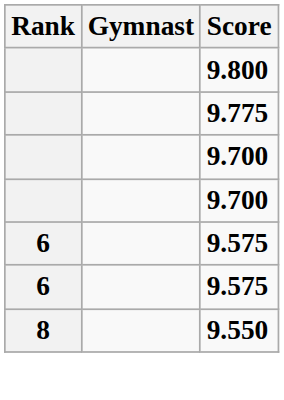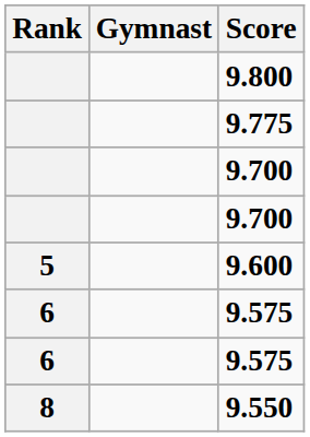+ row: 5 | 9.600
